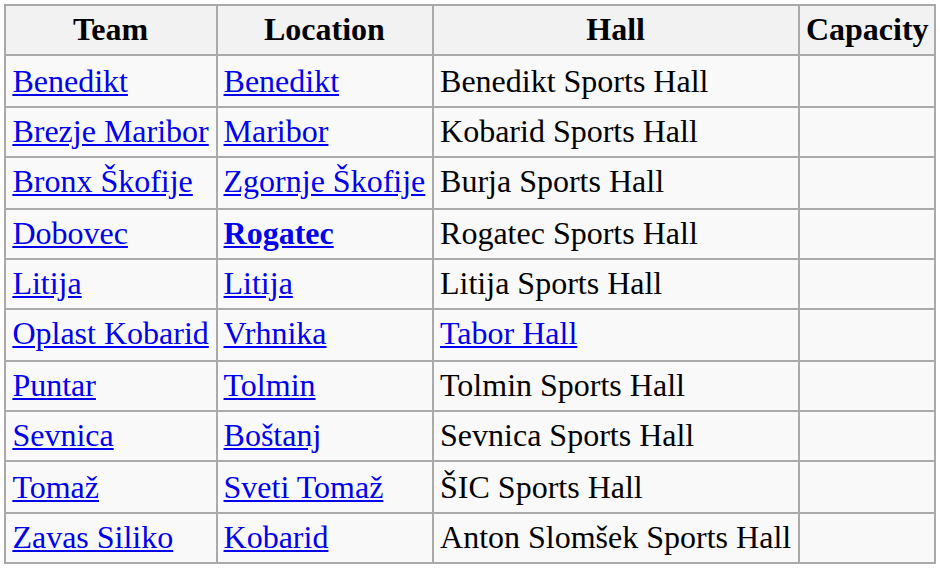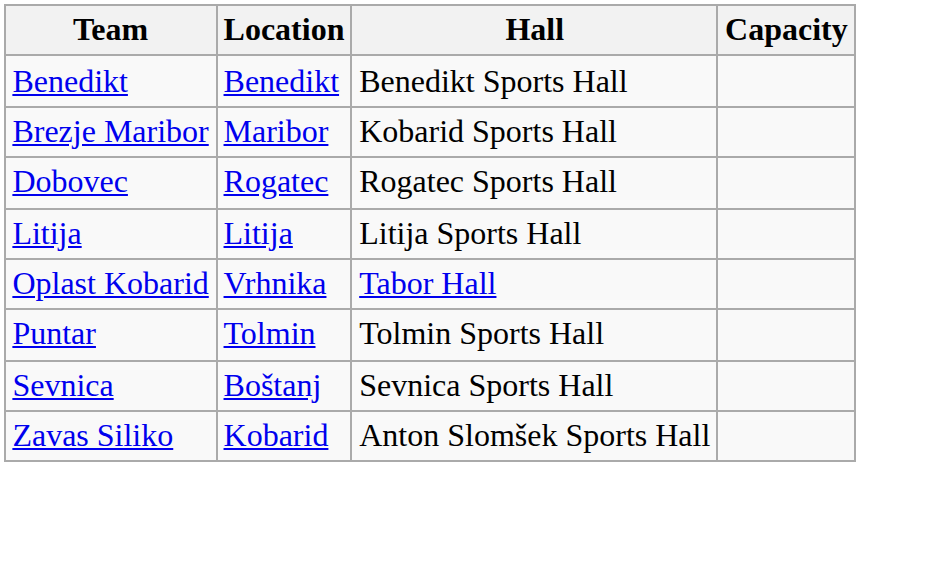- row: Bronx Škofije | Zgornje Škofije | Burja Sports Hall
Dobovec | Location: bold -> normal
- row: Tomaž | Sveti Tomaž | ŠIC Sports Hall
